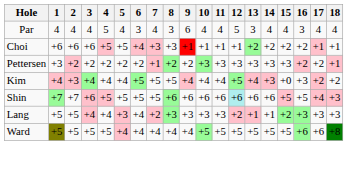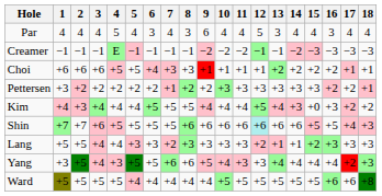+ row: Creamer | −1 | −1 | −1 | E | −1 | −1 | −1 | −1 | −2 | −2 | −2 | −1 | −1 | −2 | −3 | −3 | −3 | −3
Lang | 6: +4 -> +3
+ row: Yang | +3 | +5 | +4 | +3 | +5 | +5 | +6 | +6 | +5 | +4 | +3 | +3 | +4 | +4 | +4 | +4 | +2 | +3
